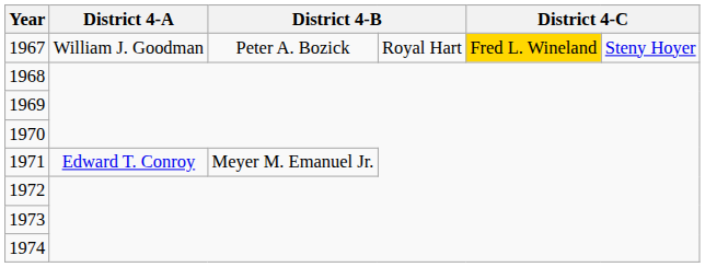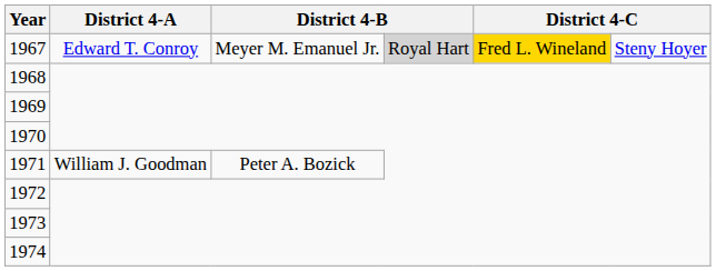1967 | District 4-A: William J. Goodman -> Edward T. Conroy
1967 | column 3: Peter A. Bozick -> Meyer M. Emanuel Jr.
1967 | column 4: no background -> lightgrey background
1971 | District 4-A: Edward T. Conroy -> William J. Goodman
1971 | column 3: Meyer M. Emanuel Jr. -> Peter A. Bozick
